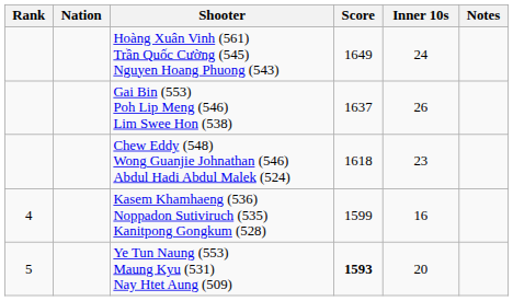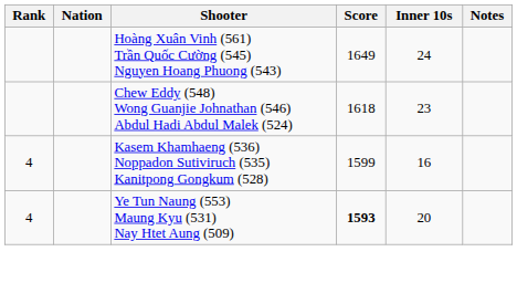- row: Gai Bin (553) Poh Lip Meng (546) Lim Swee Hon (538) | 1637 | 26
Ye Tun Naung (553) Maung Kyu (531) Nay Htet Aung (509) | Rank: 5 -> 4
